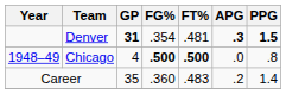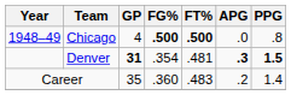rows swapped: Chicago <-> Denver
